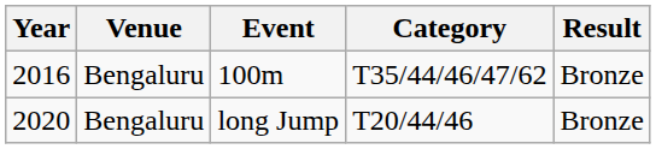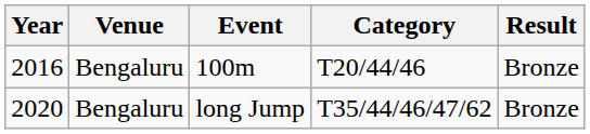100m | Category: T35/44/46/47/62 -> T20/44/46
long Jump | Category: T20/44/46 -> T35/44/46/47/62
